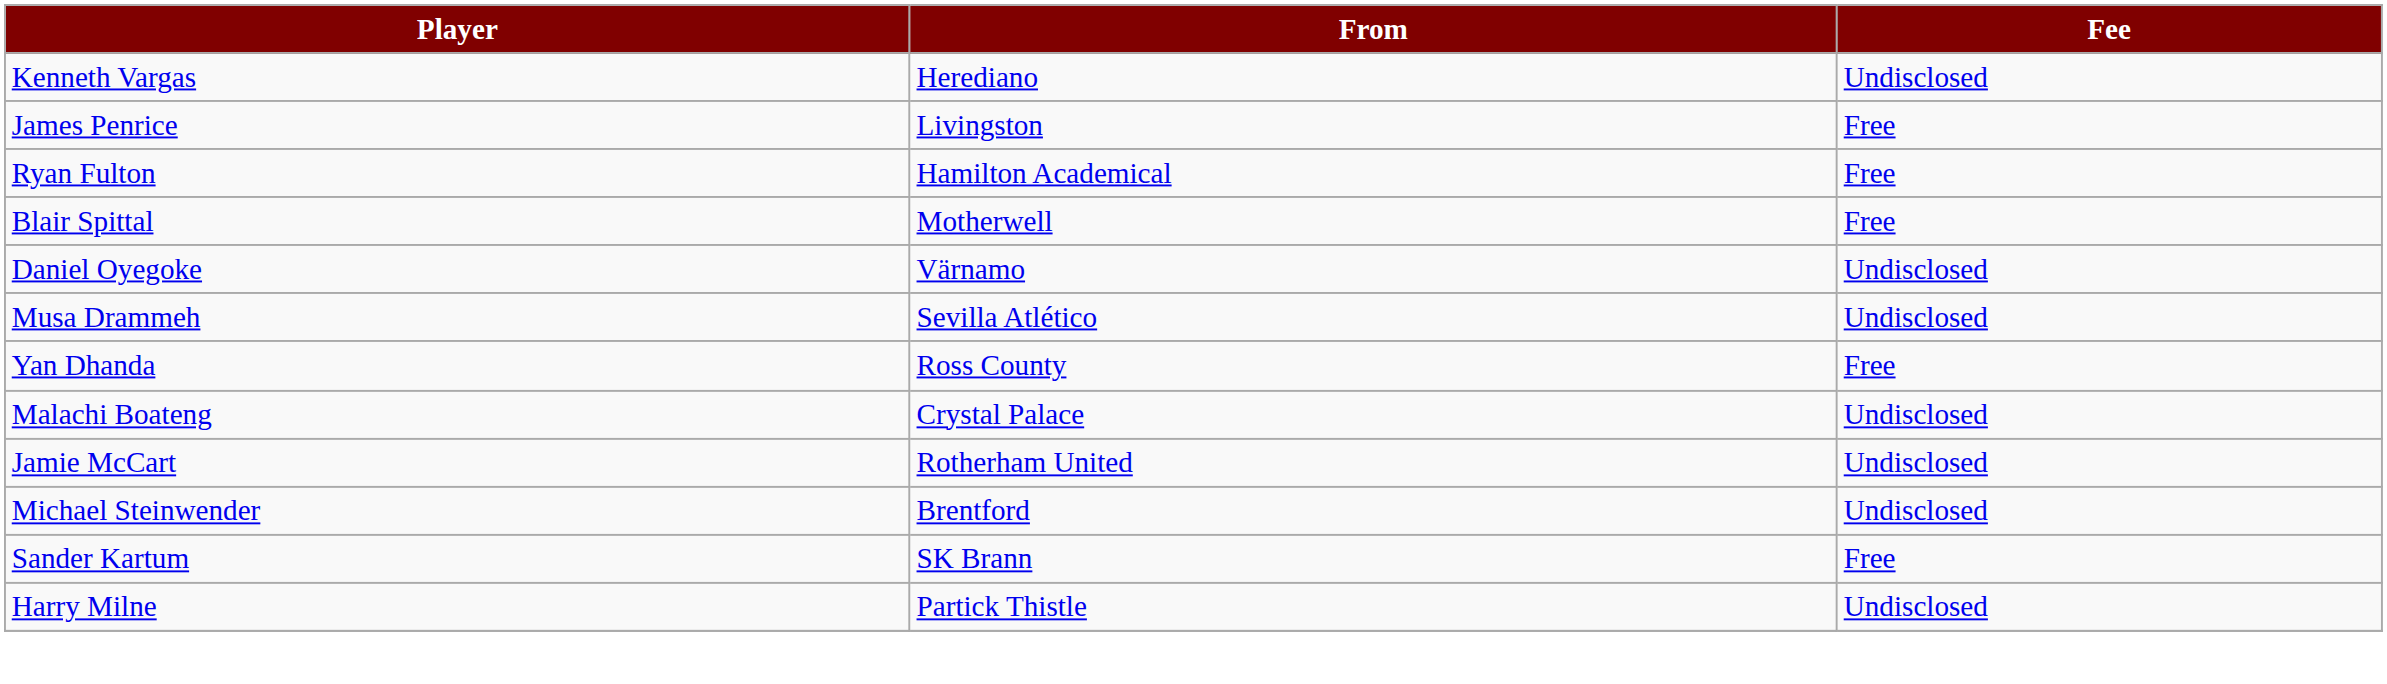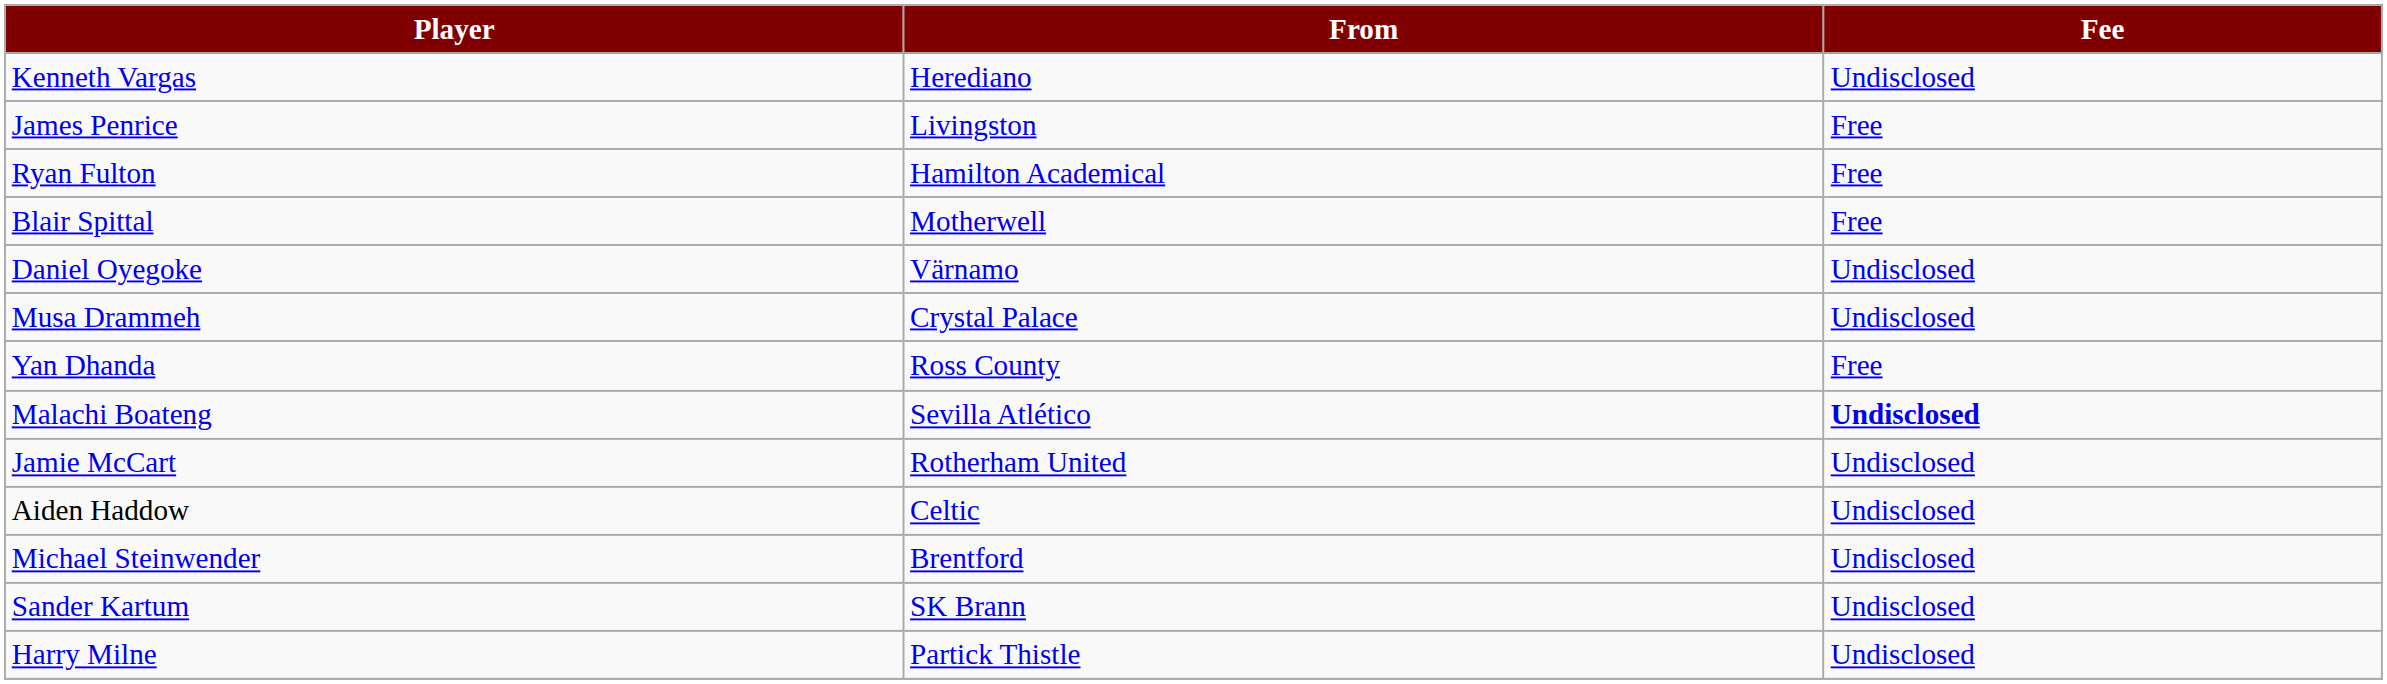Musa Drammeh | From: Sevilla Atlético -> Crystal Palace
Malachi Boateng | From: Crystal Palace -> Sevilla Atlético
Malachi Boateng | Fee: normal -> bold
+ row: Aiden Haddow | Celtic | Undisclosed
Sander Kartum | Fee: Free -> Undisclosed
